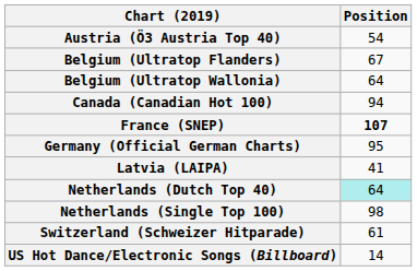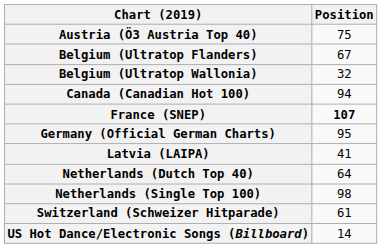Austria (Ö3 Austria Top 40) | Position: 54 -> 75
Belgium (Ultratop Wallonia) | Position: 64 -> 32
Netherlands (Dutch Top 40) | Position: paleturquoise background -> no background
